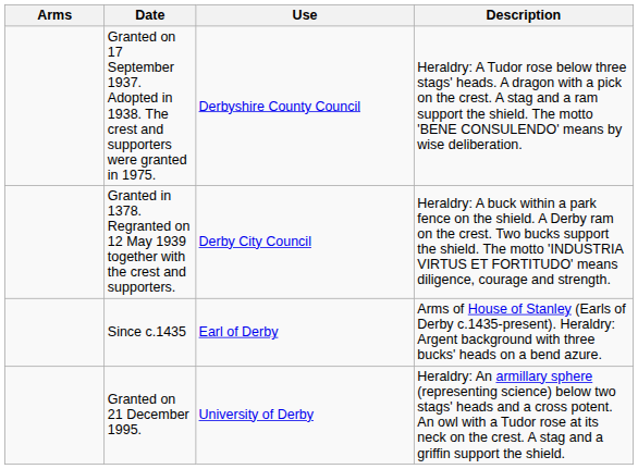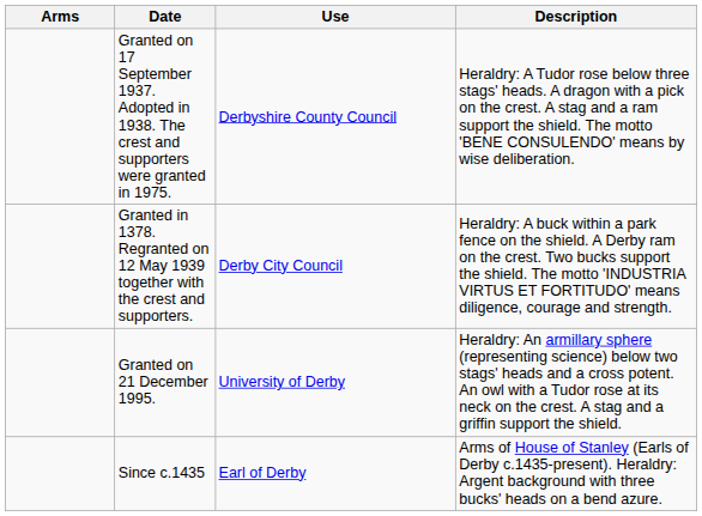rows swapped: Granted on 21 December 1995. <-> Since c.1435
